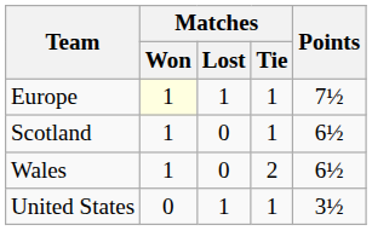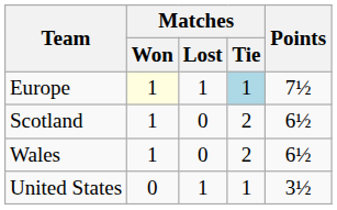Europe | Matches / Tie: no background -> lightblue background
Scotland | Matches / Tie: 1 -> 2
